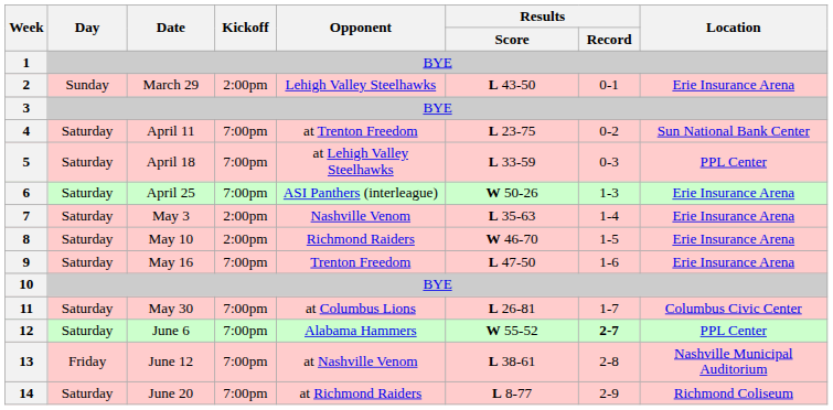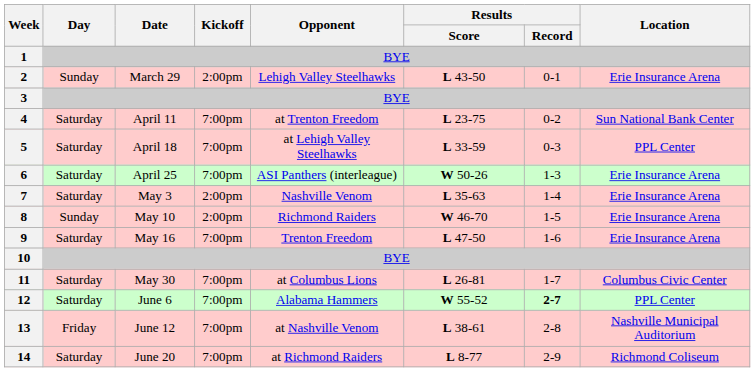8 | Day: Saturday -> Sunday
